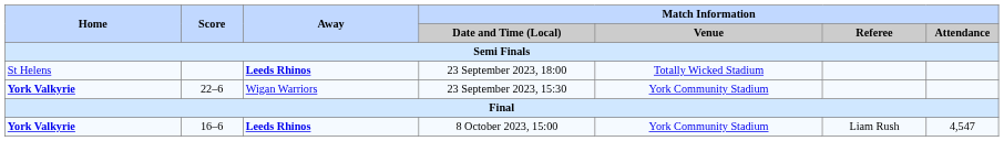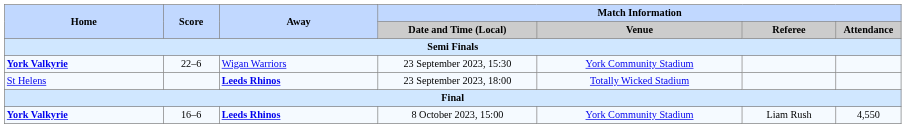rows swapped: 23 September 2023, 15:30 <-> 23 September 2023, 18:00
8 October 2023, 15:00 | Match Information / Attendance: 4,547 -> 4,550
